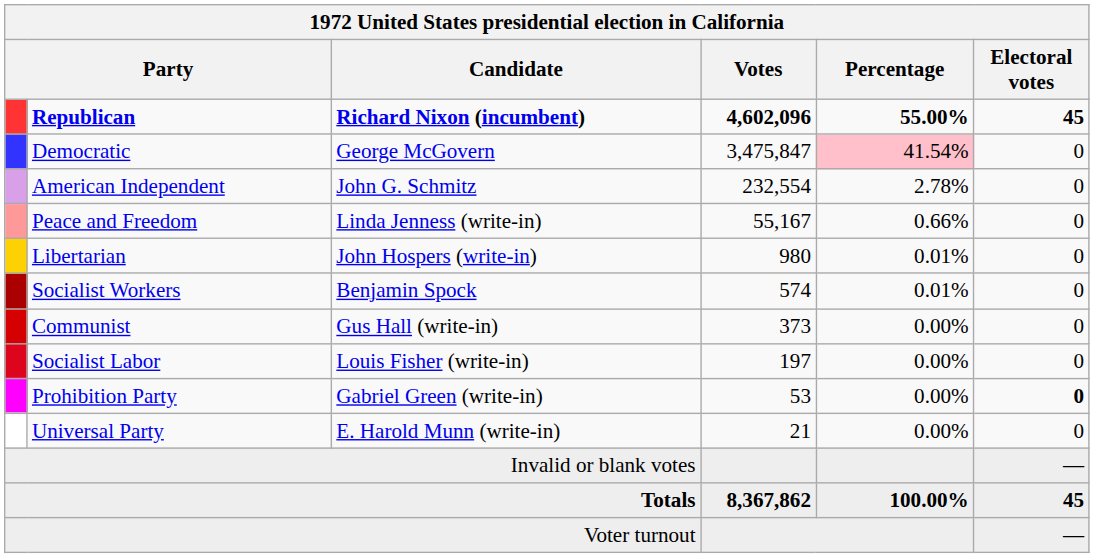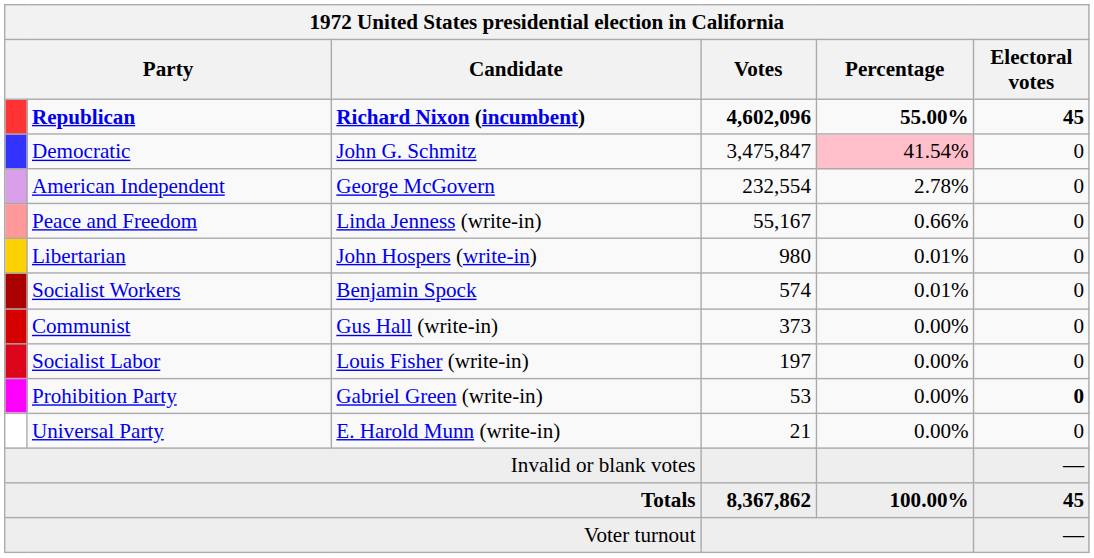Democratic | Candidate: George McGovern -> John G. Schmitz
American Independent | Candidate: John G. Schmitz -> George McGovern
